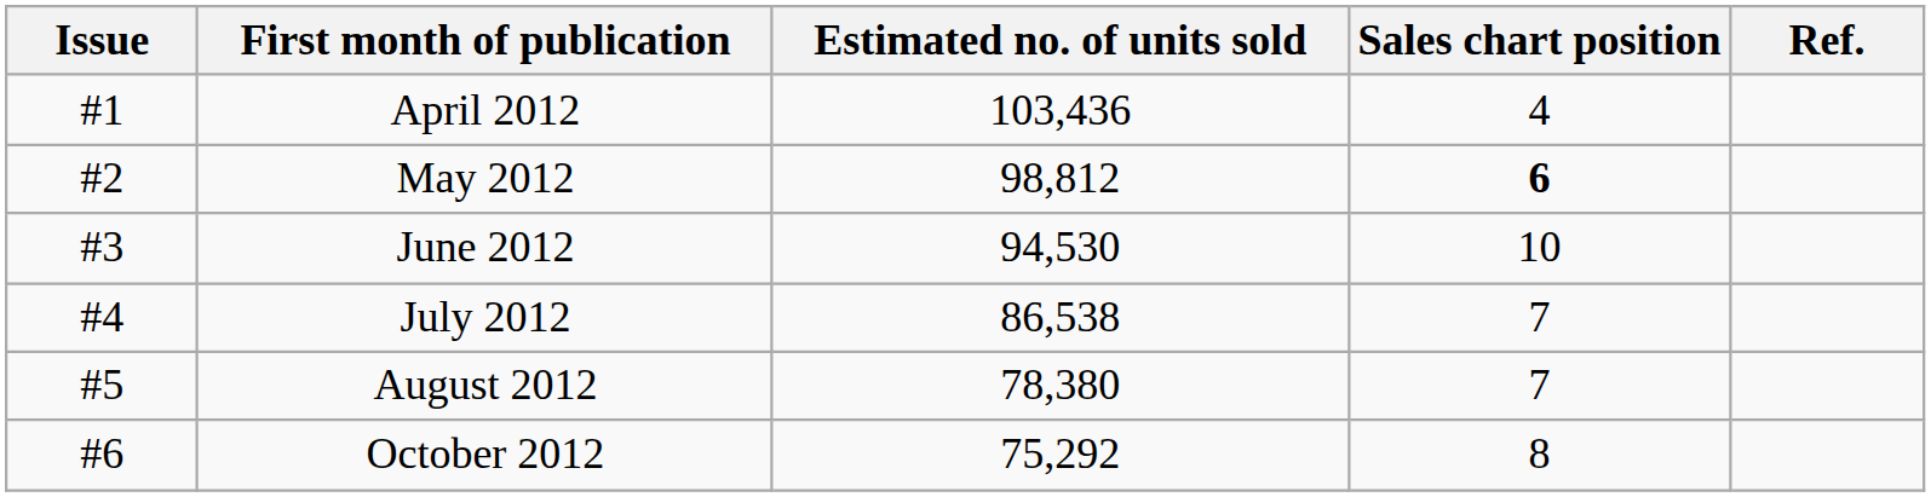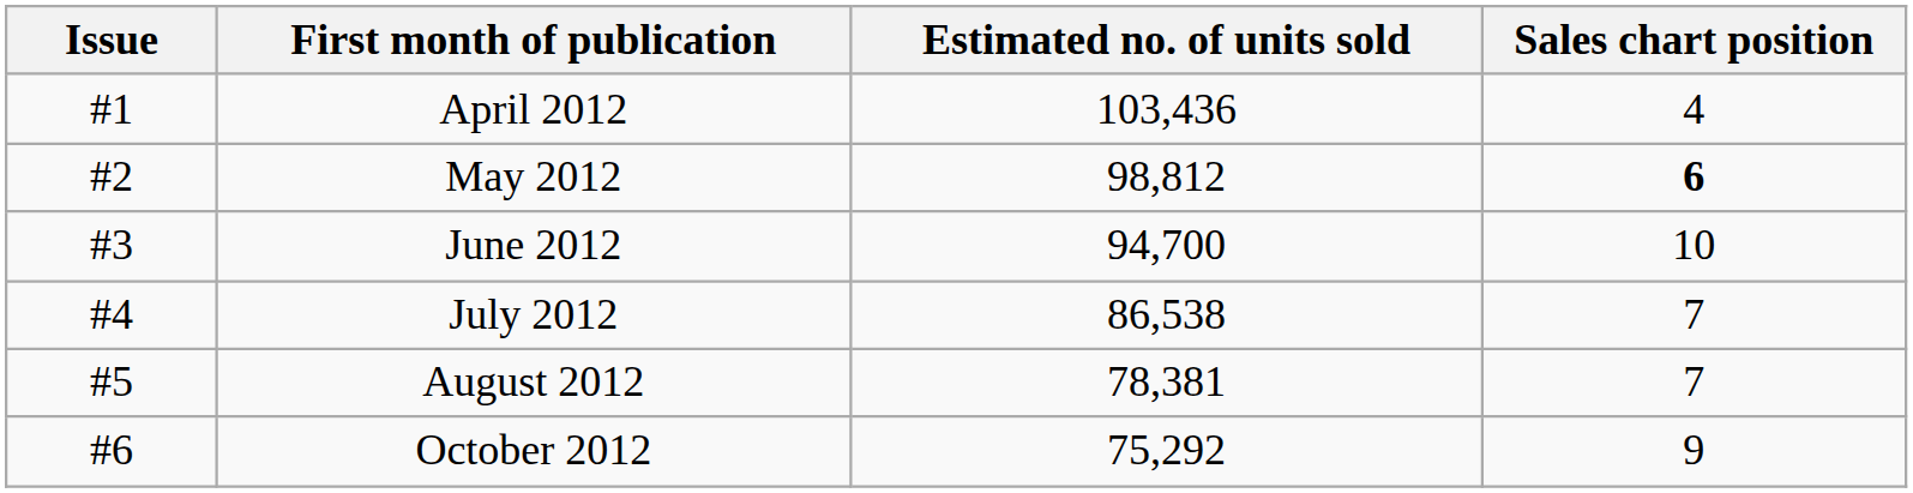- column: Ref.
June 2012 | Estimated no. of units sold: 94,530 -> 94,700
August 2012 | Estimated no. of units sold: 78,380 -> 78,381
October 2012 | Sales chart position: 8 -> 9
